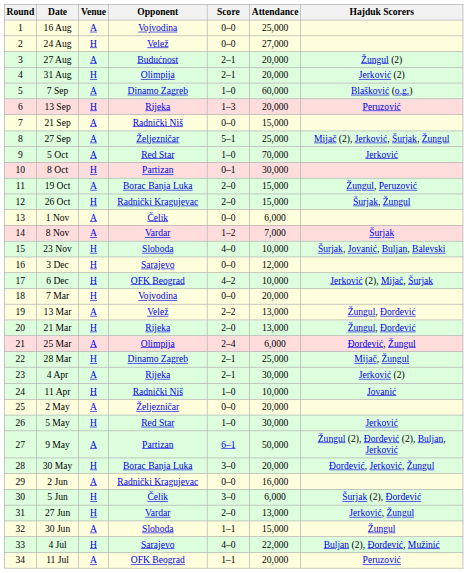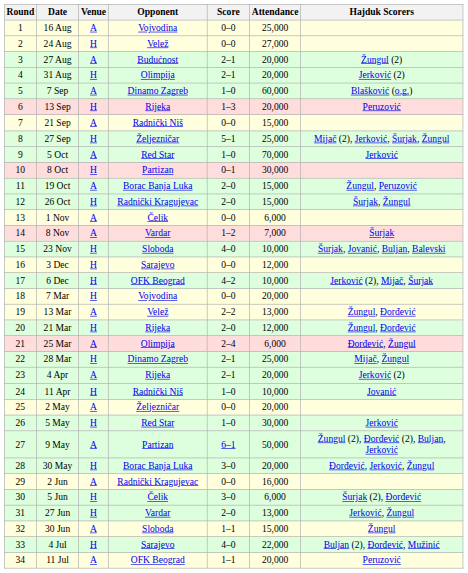27 Sep | Venue: A -> H
21 Mar | Attendance: 13,000 -> 12,000
4 Apr | Attendance: 30,000 -> 20,000
